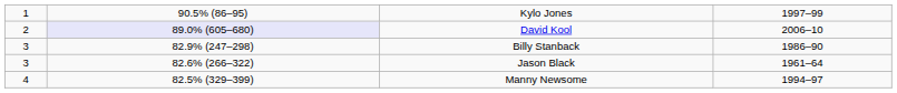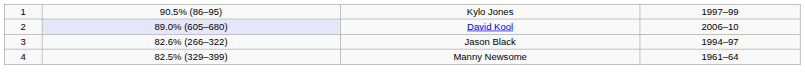- row: 3 | 82.9% (247–298) | Billy Stanback | 1986–90
Jason Black | column 4: 1961–64 -> 1994–97
Manny Newsome | column 4: 1994–97 -> 1961–64
